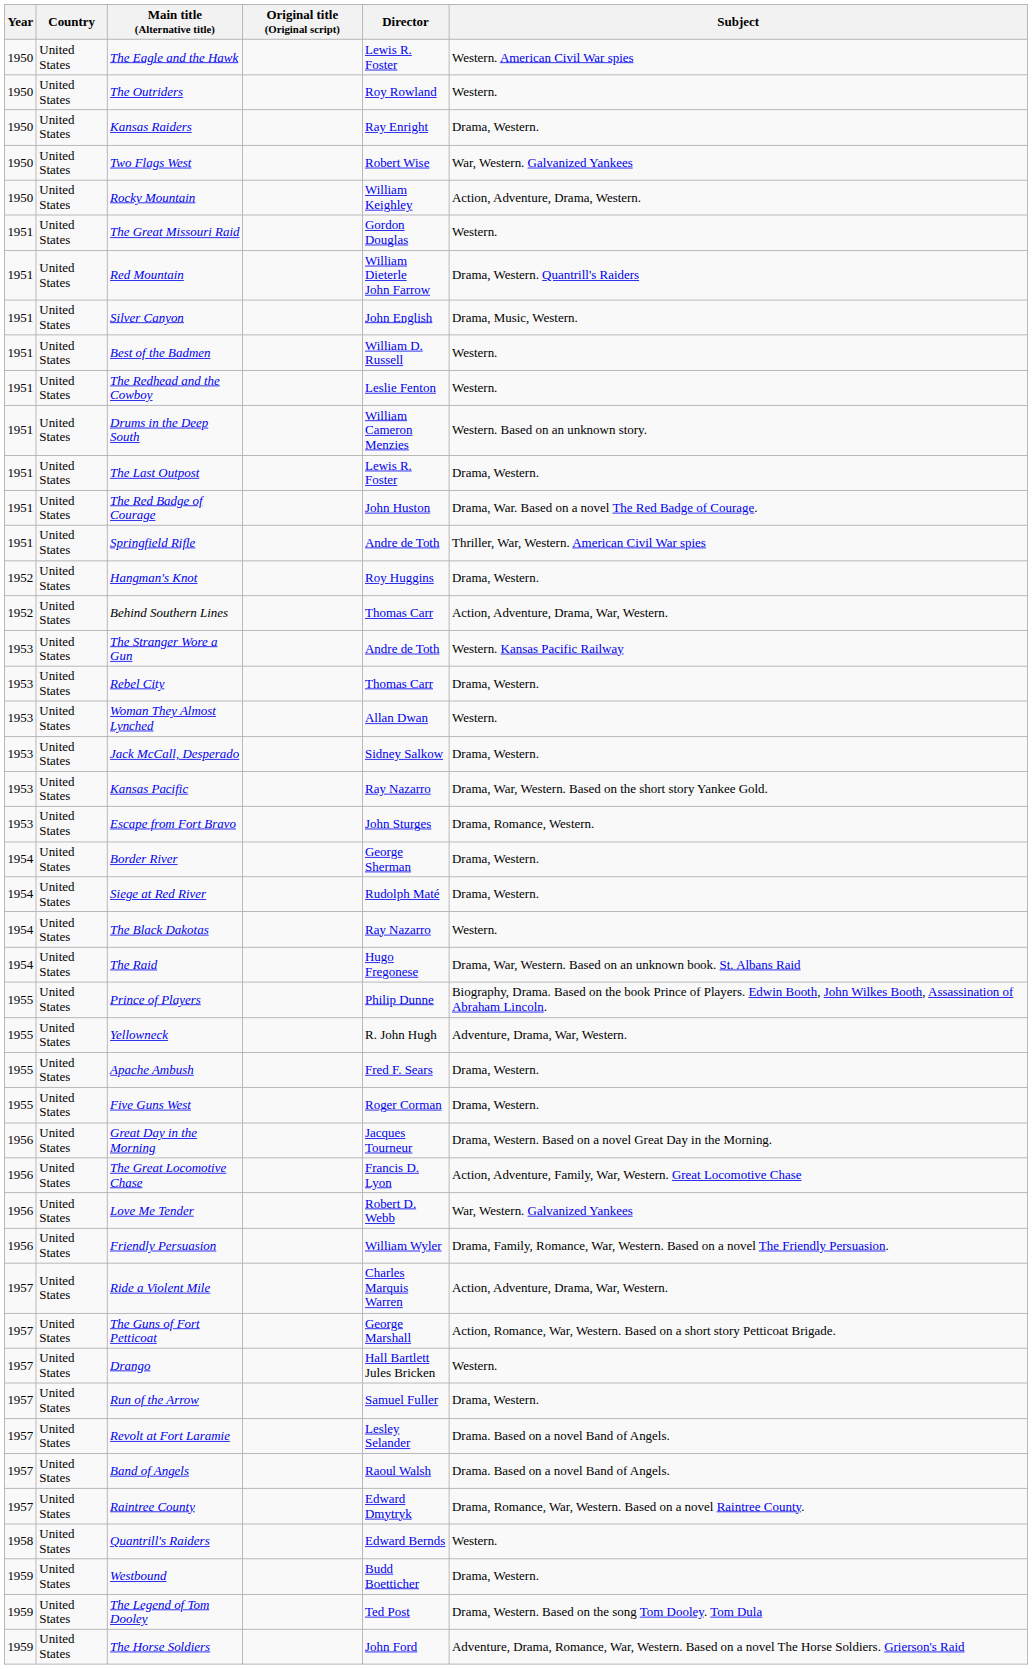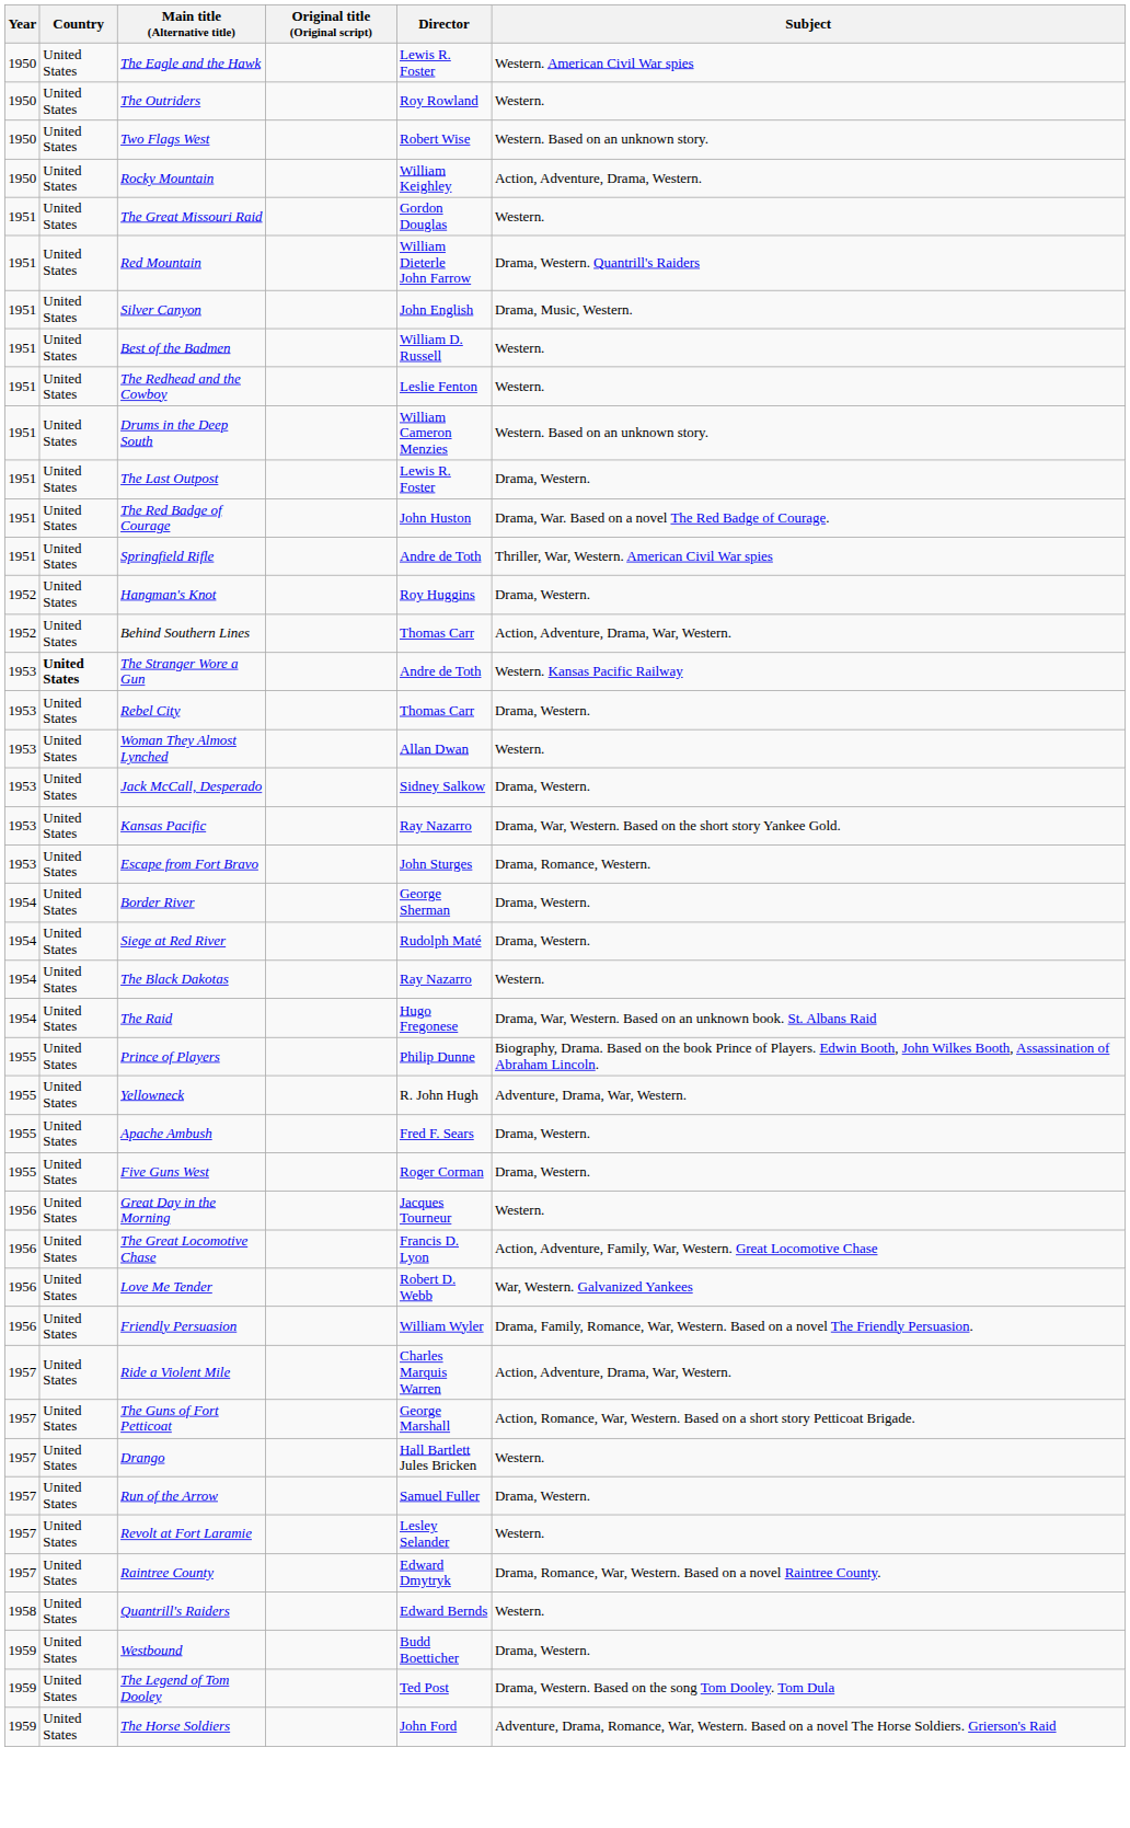- row: 1950 | United States | Kansas Raiders | Ray Enright | Drama, Western.
Two Flags West | Subject: War, Western. Galvanized Yankees -> Western. Based on an unknown story.
The Stranger Wore a Gun | Country: normal -> bold
Great Day in the Morning | Subject: Drama, Western. Based on a novel Great Day in the Morning. -> Western.
Revolt at Fort Laramie | Subject: Drama. Based on a novel Band of Angels. -> Western.
- row: 1957 | United States | Band of Angels | Raoul Walsh | Drama. Based on a novel Band of Angels.
